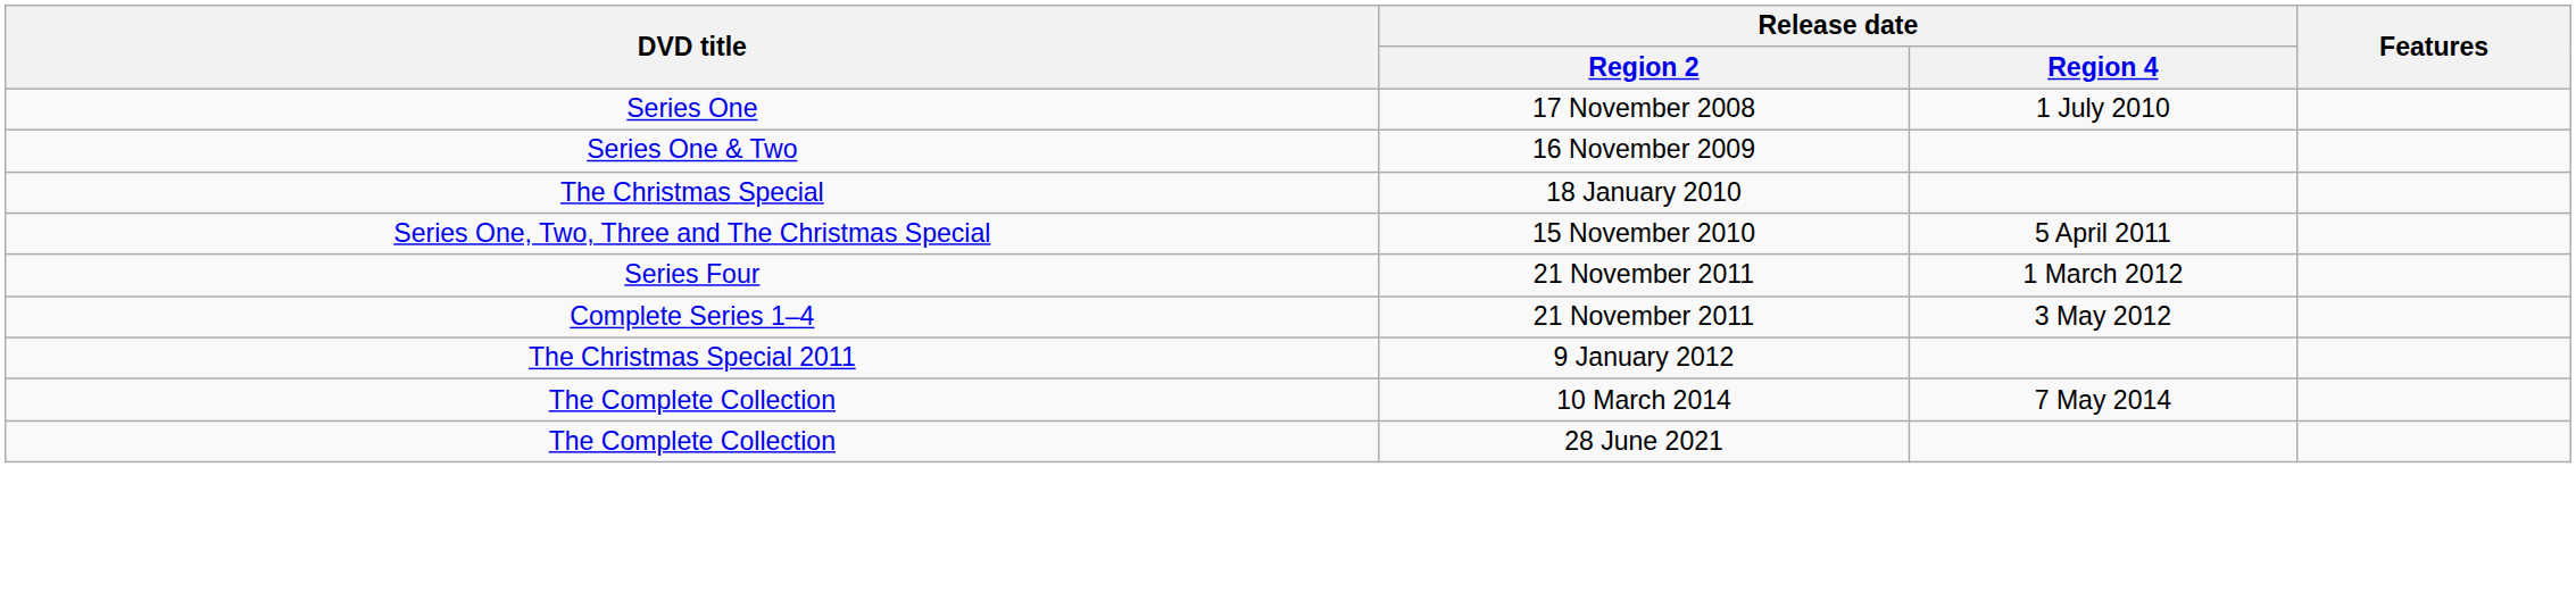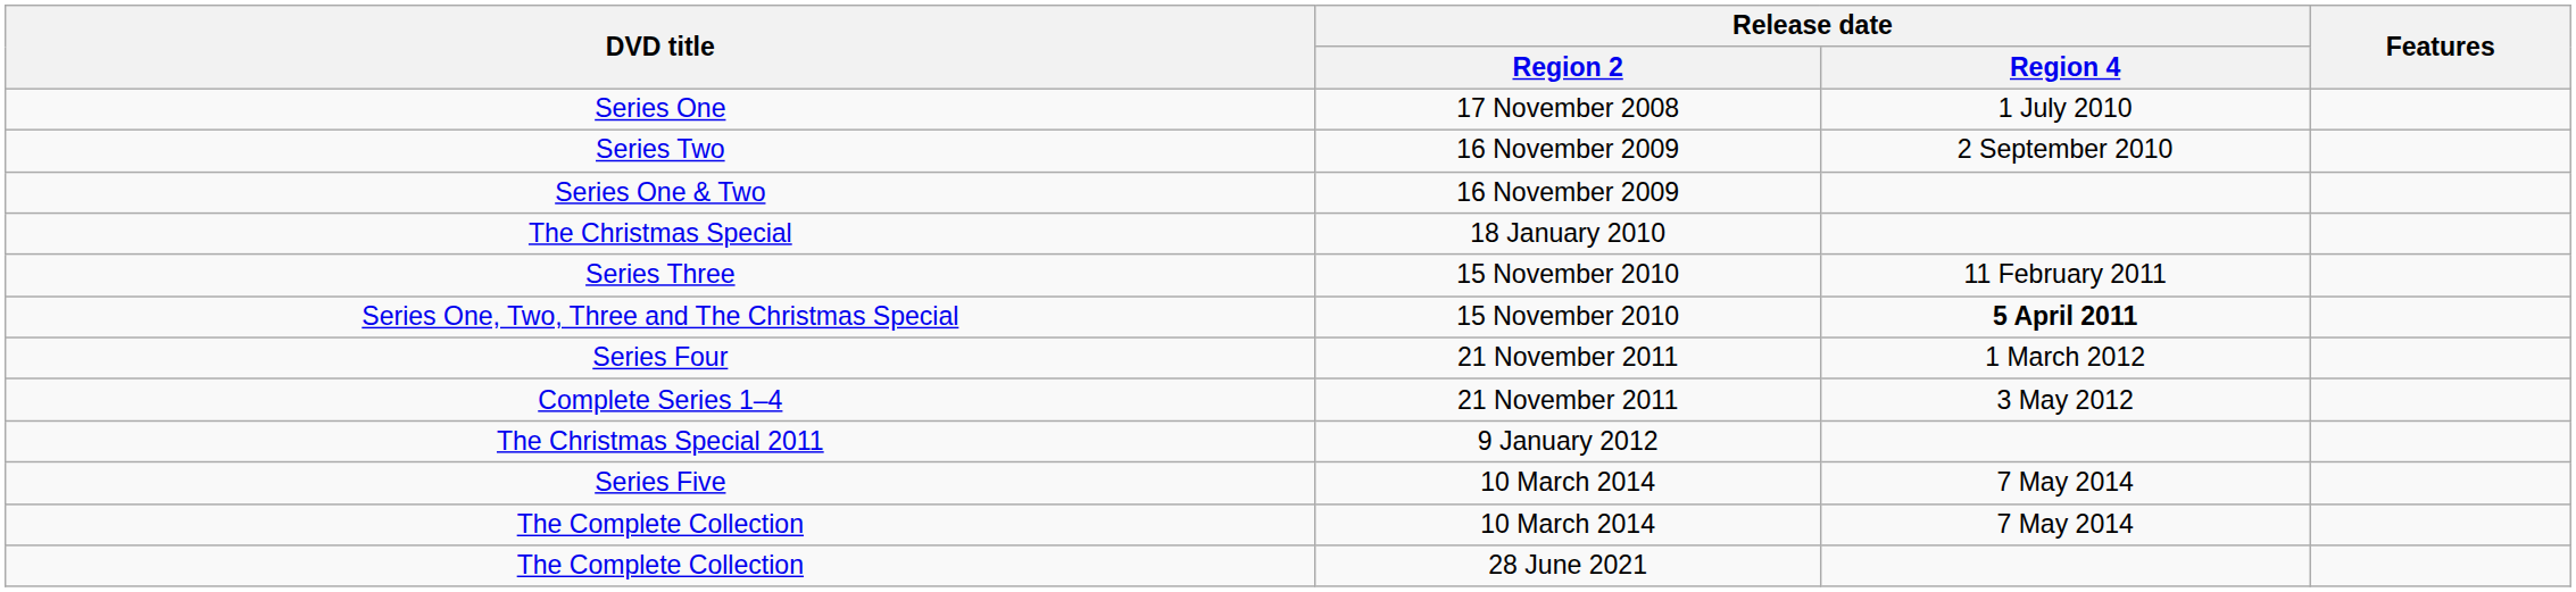+ row: Series Two | 16 November 2009 | 2 September 2010
+ row: Series Three | 15 November 2010 | 11 February 2011
Series One, Two, Three and The Christmas Special | Release date / Region 4: normal -> bold
+ row: Series Five | 10 March 2014 | 7 May 2014
